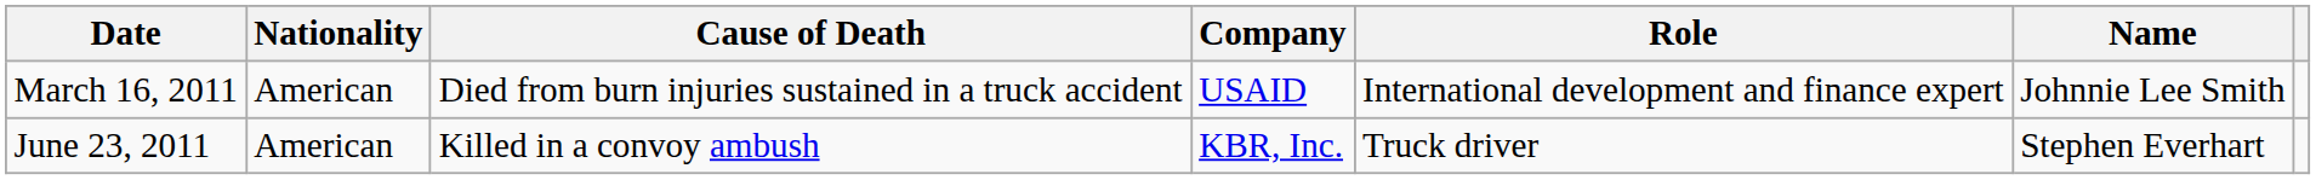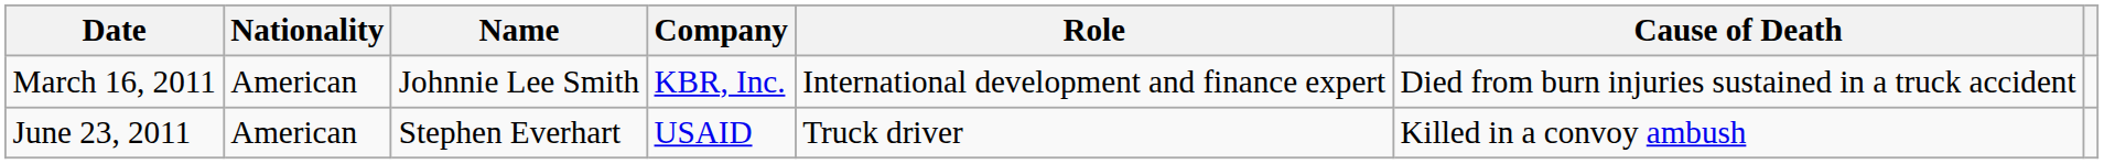columns swapped: Name <-> Cause of Death
March 16, 2011 | Company: USAID -> KBR, Inc.
June 23, 2011 | Company: KBR, Inc. -> USAID
